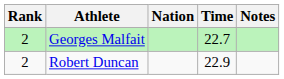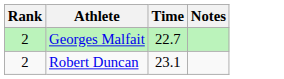- column: Nation
Robert Duncan | Time: 22.9 -> 23.1
